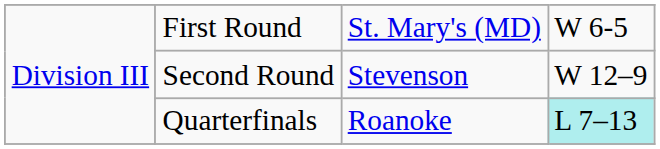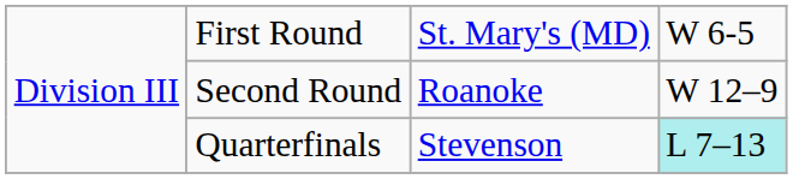Second Round | column 3: Stevenson -> Roanoke
Quarterfinals | column 3: Roanoke -> Stevenson
